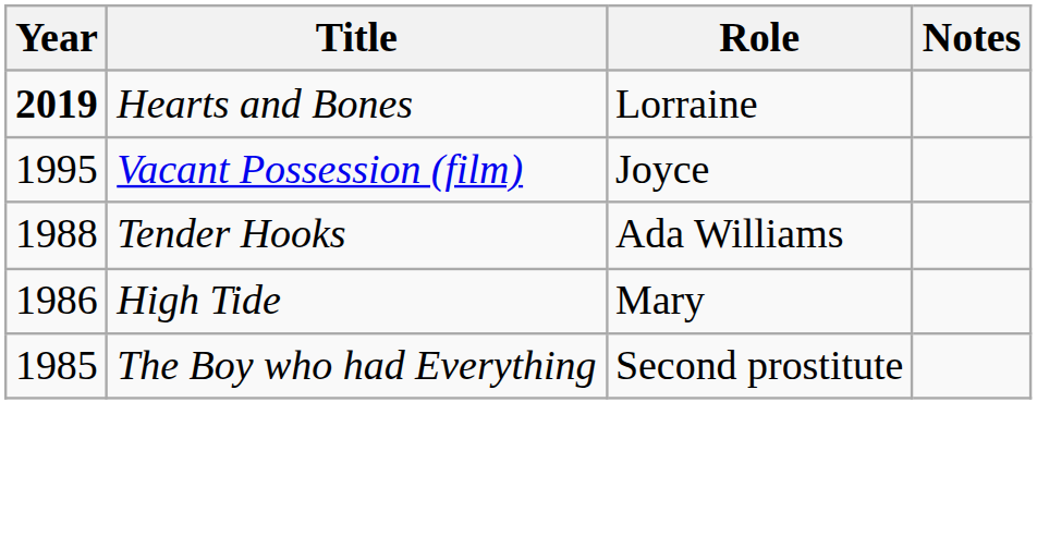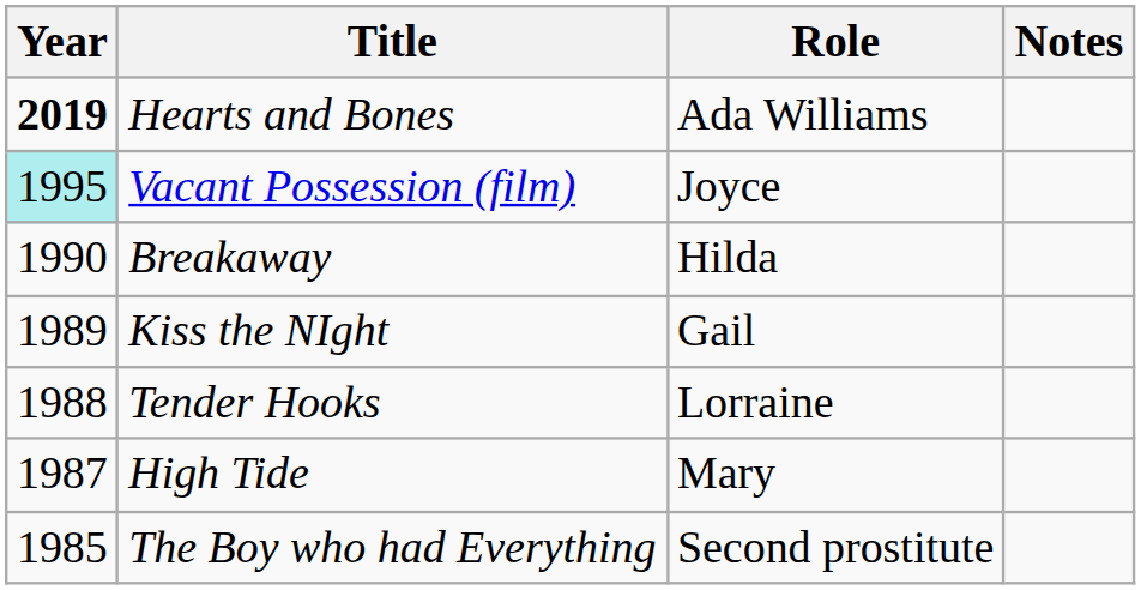Hearts and Bones | Role: Lorraine -> Ada Williams
Vacant Possession (film) | Year: no background -> paleturquoise background
+ row: 1990 | Breakaway | Hilda
+ row: 1989 | Kiss the NIght | Gail
Tender Hooks | Role: Ada Williams -> Lorraine
High Tide | Year: 1986 -> 1987
